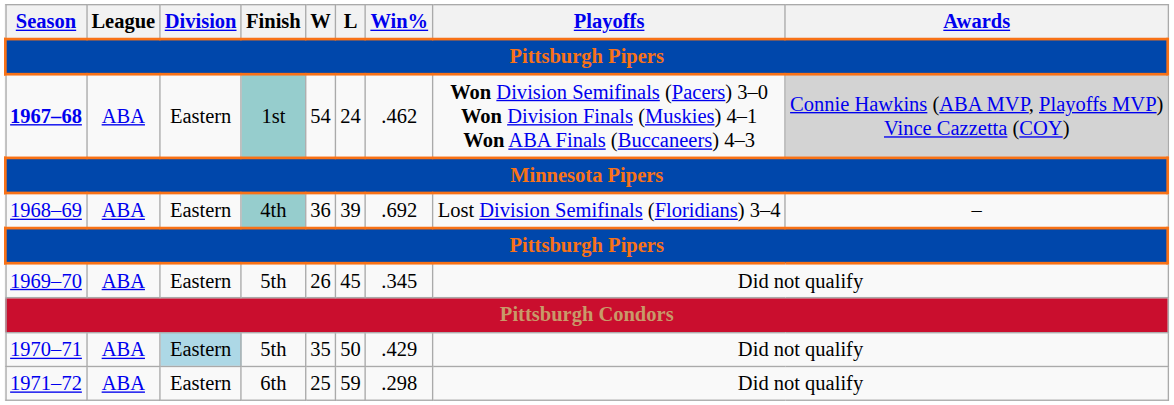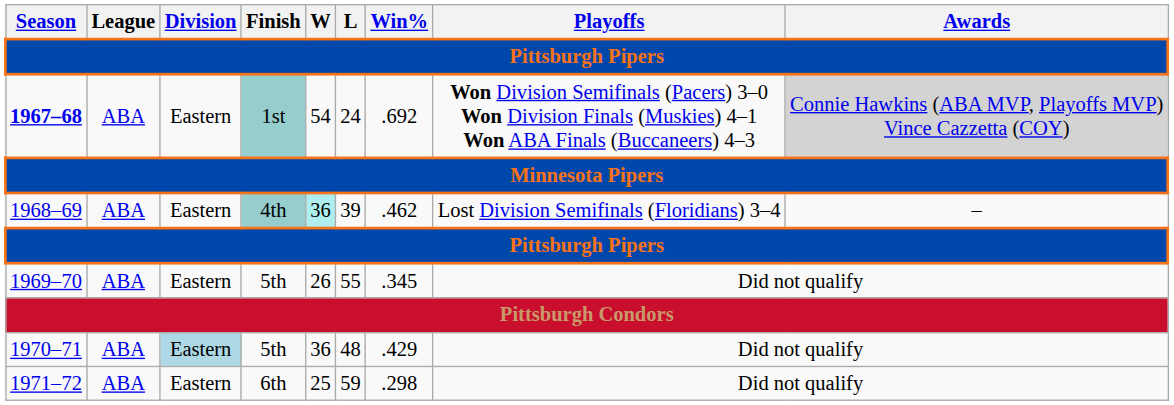1967–68 | Win%: .462 -> .692
1968–69 | W: no background -> paleturquoise background
1968–69 | Win%: .692 -> .462
1969–70 | L: 45 -> 55
1970–71 | W: 35 -> 36
1970–71 | L: 50 -> 48
